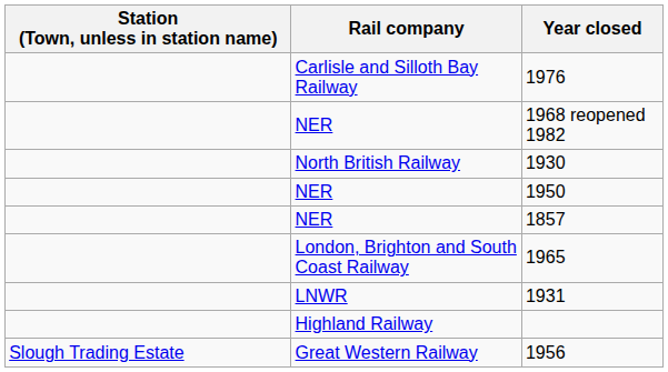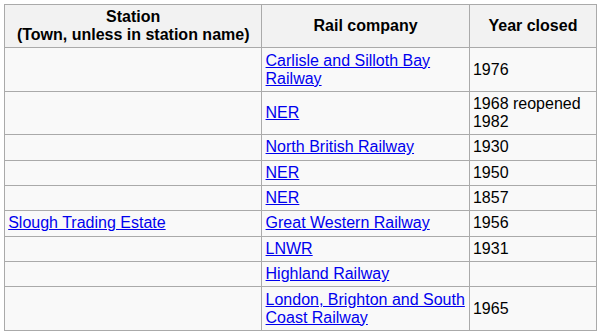rows swapped: 1965 <-> 1956
